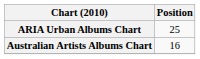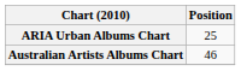Australian Artists Albums Chart | Position: 16 -> 46
